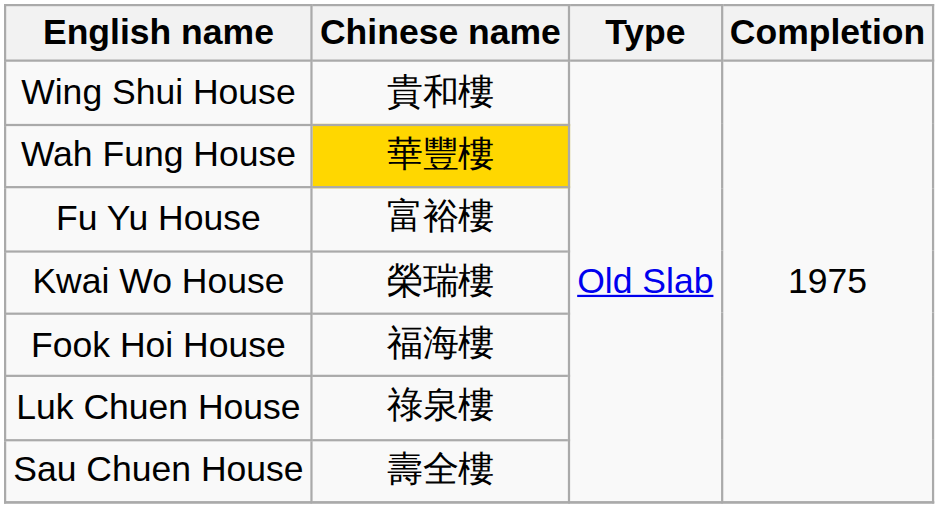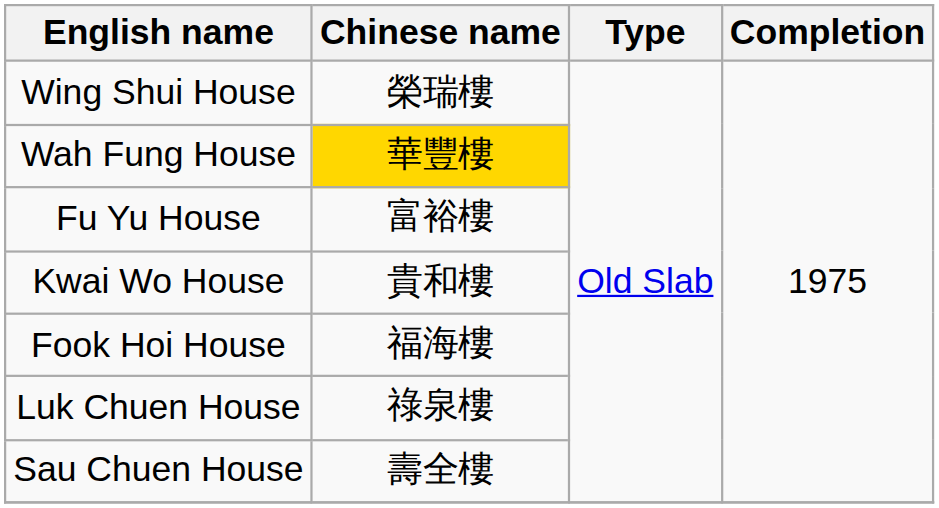Wing Shui House | Chinese name: 貴和樓 -> 榮瑞樓
Kwai Wo House | Chinese name: 榮瑞樓 -> 貴和樓
